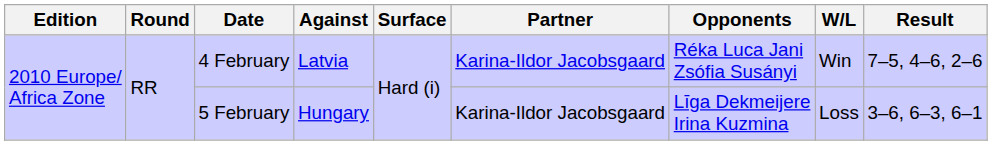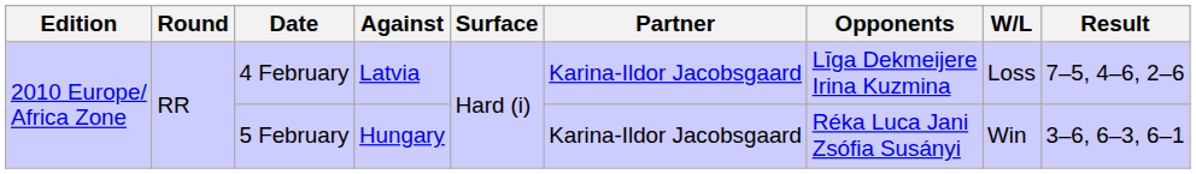4 February | Opponents: Réka Luca Jani Zsófia Susányi -> Līga Dekmeijere Irina Kuzmina
4 February | W/L: Win -> Loss
5 February | Opponents: Līga Dekmeijere Irina Kuzmina -> Réka Luca Jani Zsófia Susányi
5 February | W/L: Loss -> Win
